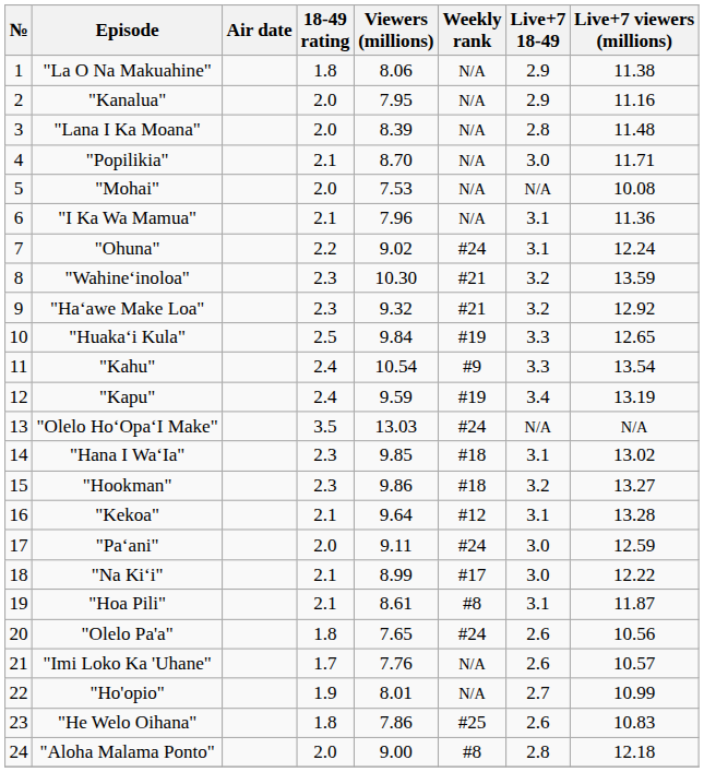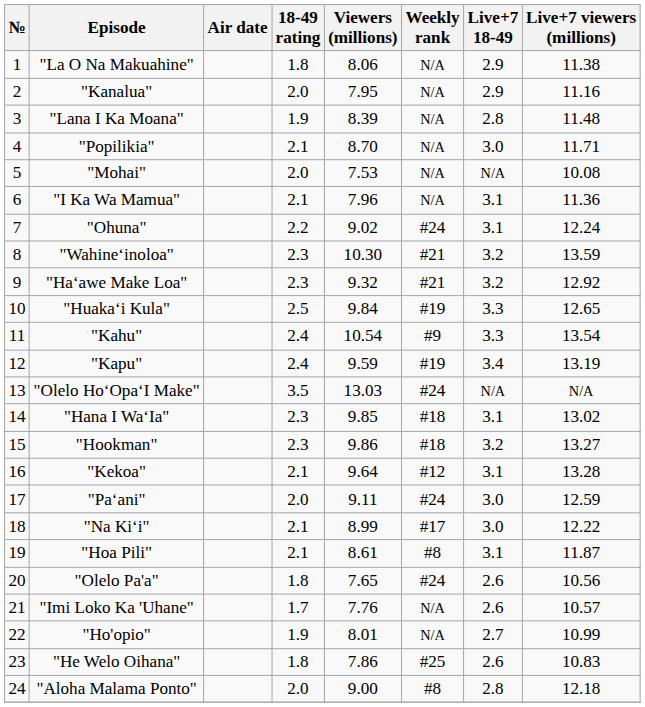"Lana I Ka Moana" | 18-49 rating: 2.0 -> 1.9
